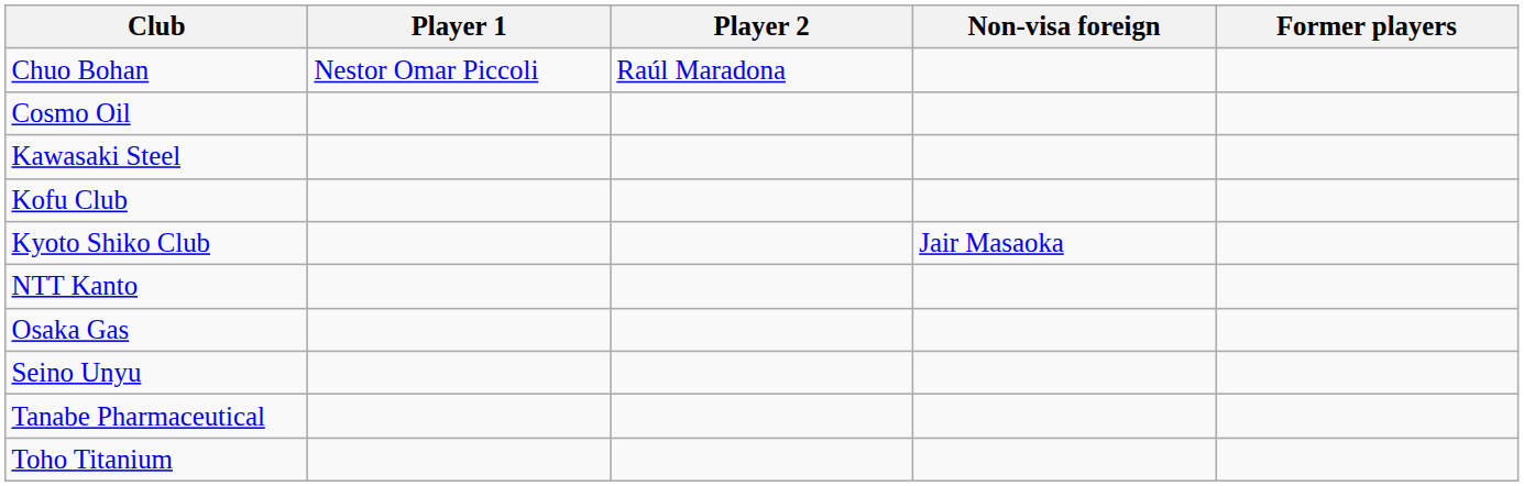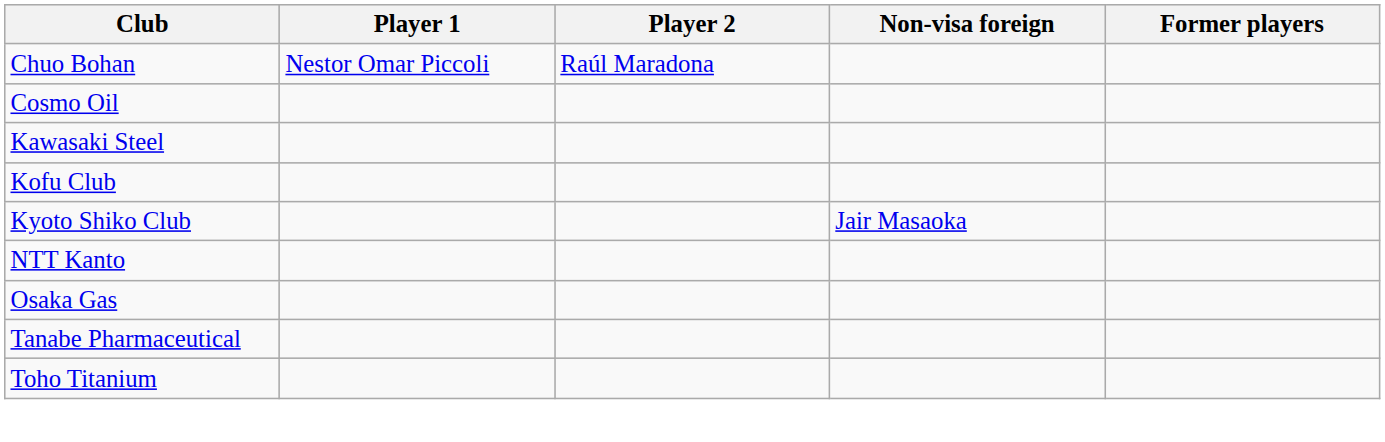- row: Seino Unyu
